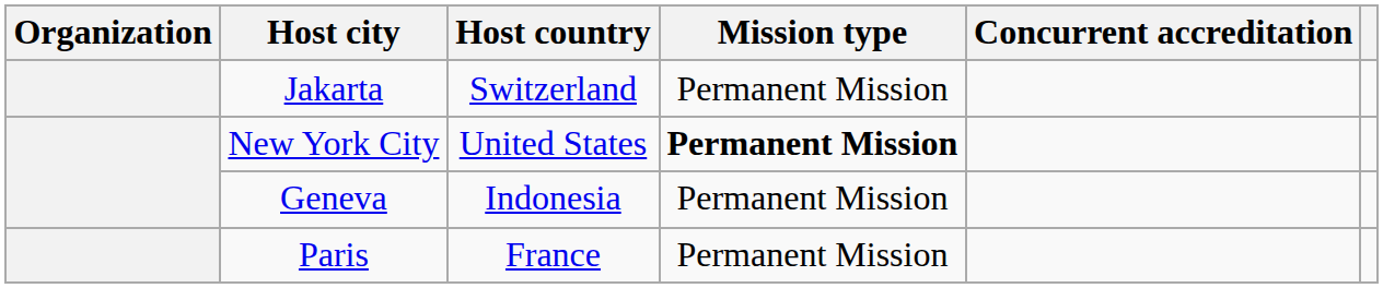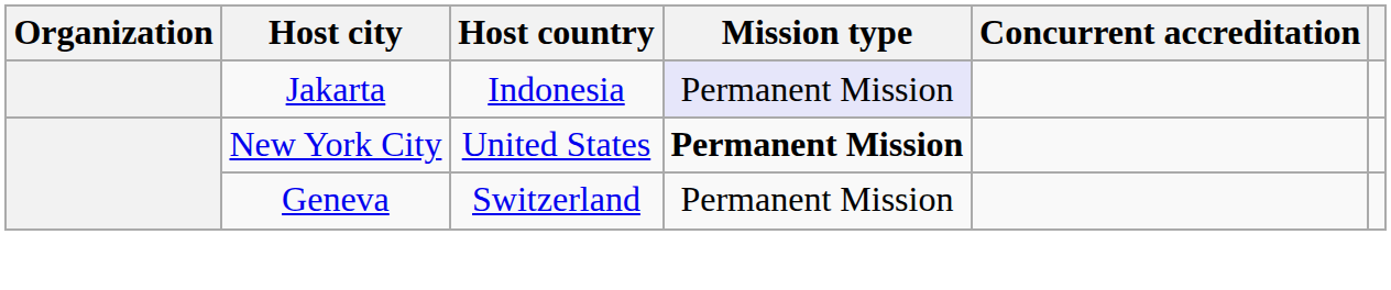Jakarta | Host country: Switzerland -> Indonesia
Jakarta | Mission type: no background -> lavender background
Geneva | Host country: Indonesia -> Switzerland
- row: Paris | France | Permanent Mission
